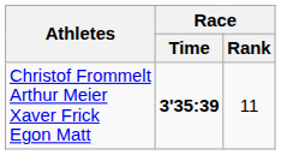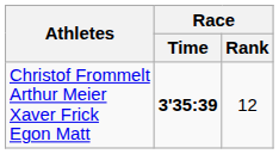Christof Frommelt Arthur Meier Xaver Frick Egon Matt | Race / Rank: 11 -> 12
